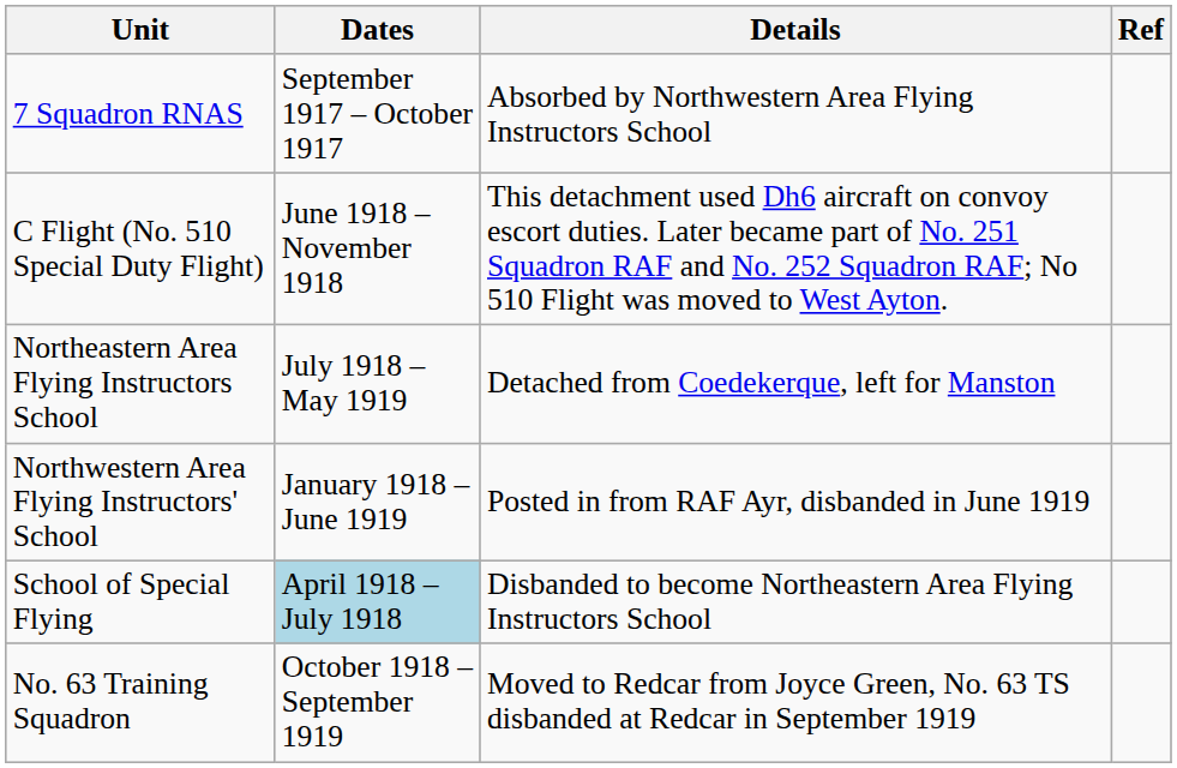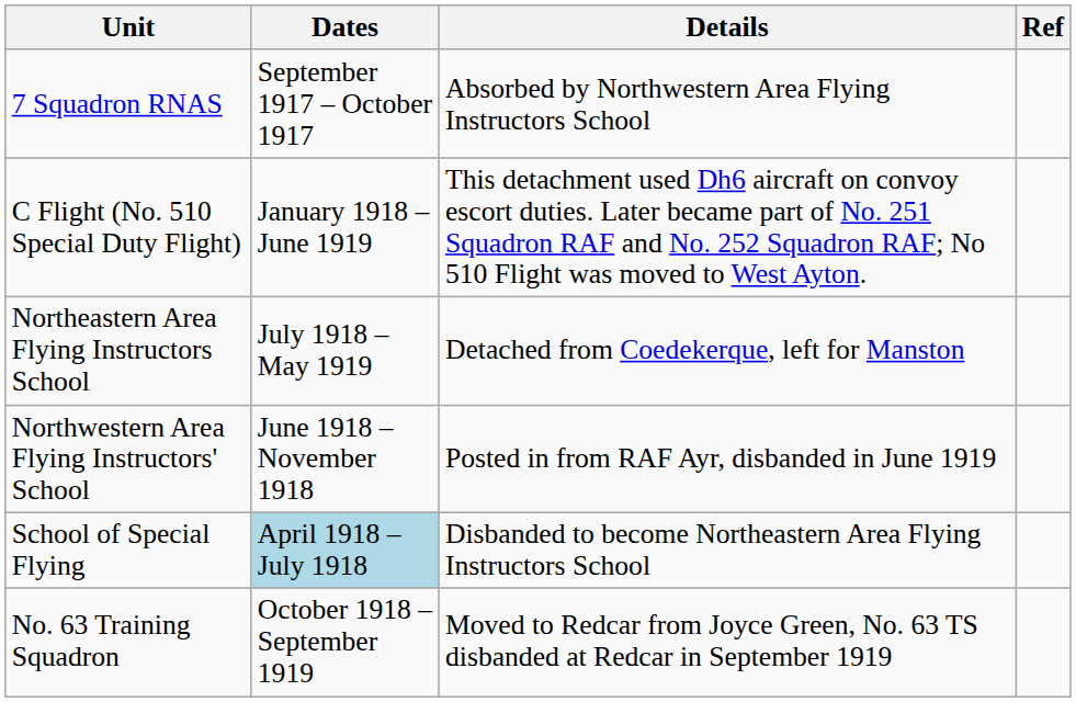C Flight (No. 510 Special Duty Flight) | Dates: June 1918 – November 1918 -> January 1918 – June 1919
Northwestern Area Flying Instructors' School | Dates: January 1918 – June 1919 -> June 1918 – November 1918
